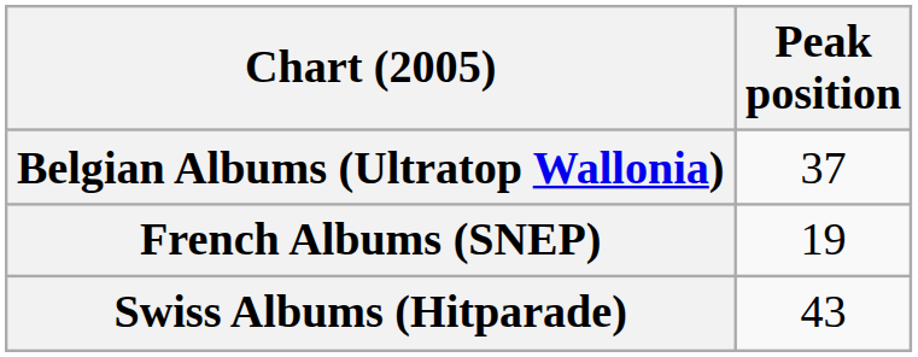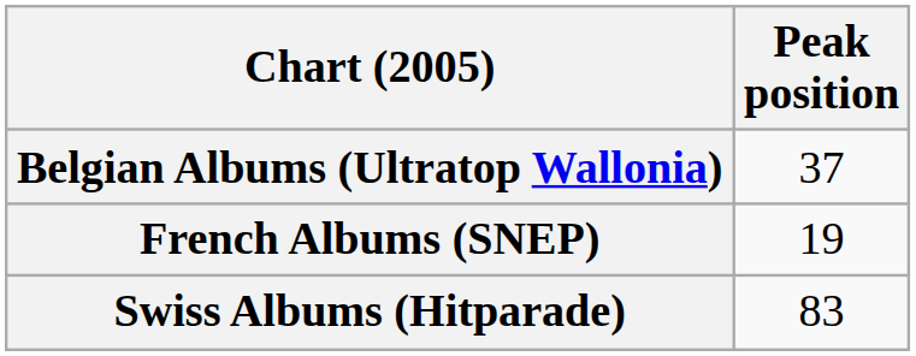Swiss Albums (Hitparade) | Peak position: 43 -> 83
